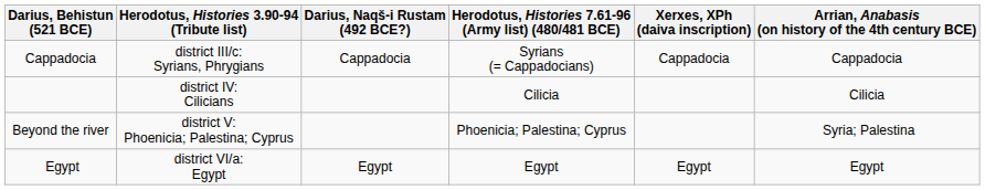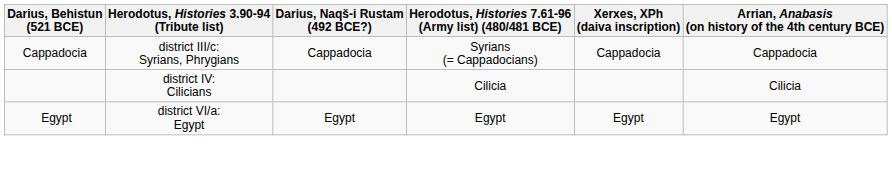- row: Beyond the river | district V: Phoenicia; Palestina; Cyprus | Phoenicia; Palestina; Cyprus | Syria; Palestina
